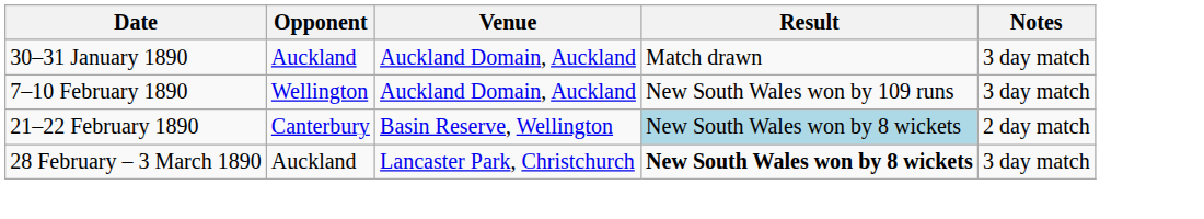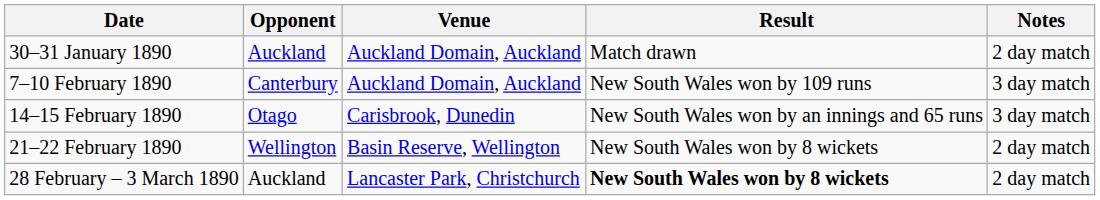30–31 January 1890 | Notes: 3 day match -> 2 day match
7–10 February 1890 | Opponent: Wellington -> Canterbury
+ row: 14–15 February 1890 | Otago | Carisbrook, Dunedin | New South Wales won by an innings and 65 runs | 3 day match
21–22 February 1890 | Opponent: Canterbury -> Wellington
21–22 February 1890 | Result: lightblue background -> no background
28 February – 3 March 1890 | Notes: 3 day match -> 2 day match
